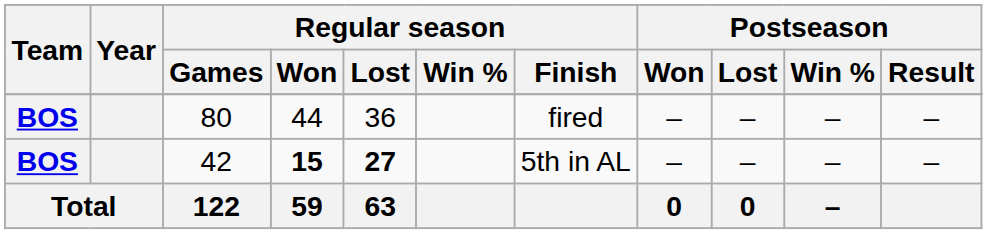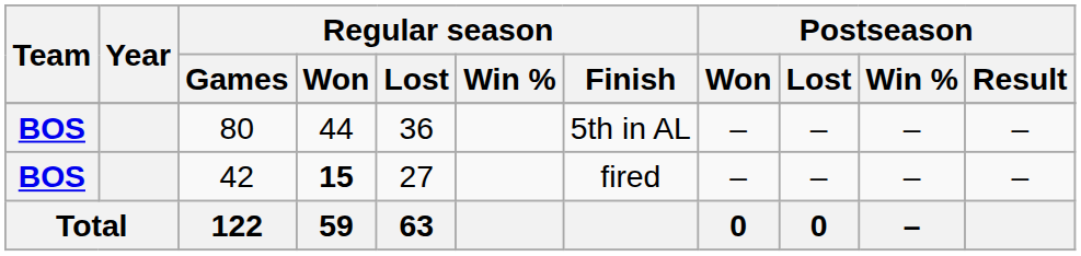80 | Regular season / Finish: fired -> 5th in AL
42 | Regular season / Lost: bold -> normal
42 | Regular season / Finish: 5th in AL -> fired
